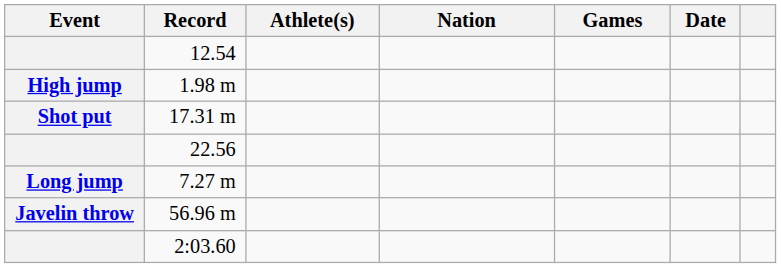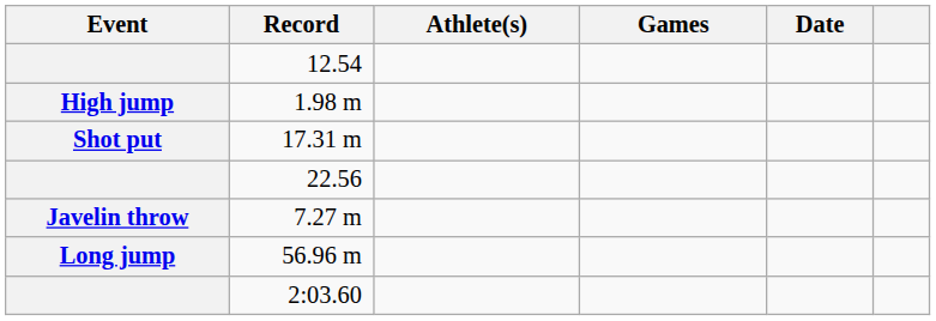- column: Nation
7.27 m | Event: Long jump -> Javelin throw
56.96 m | Event: Javelin throw -> Long jump
